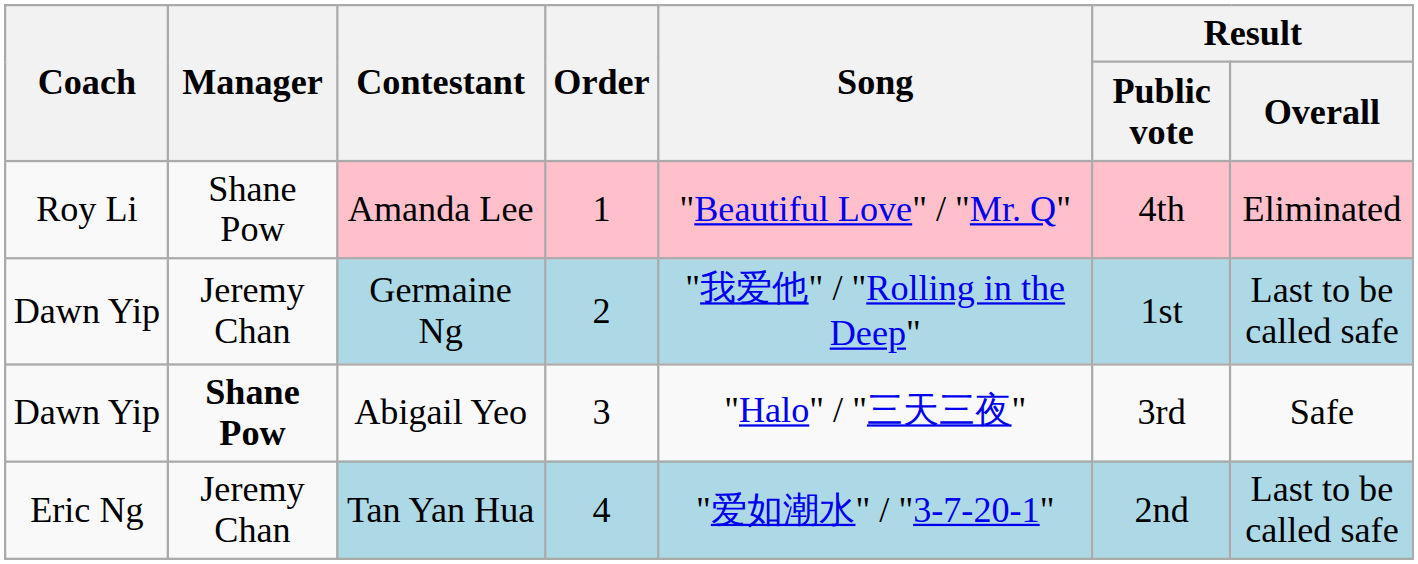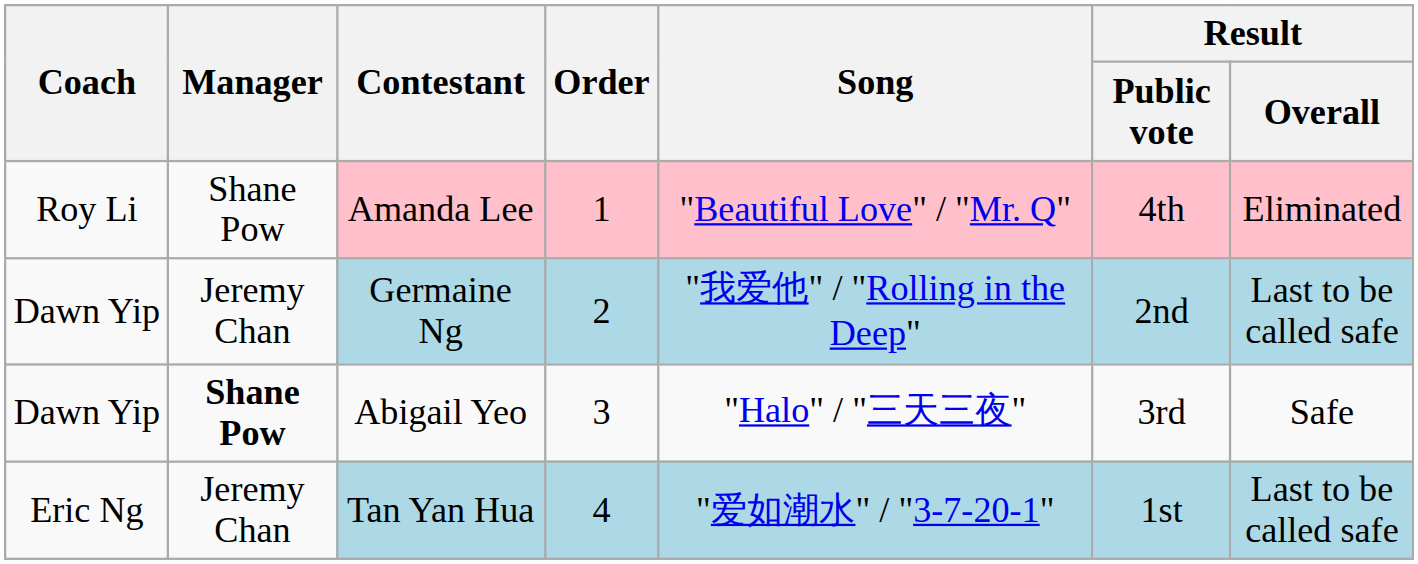Germaine Ng | Result / Public vote: 1st -> 2nd
Tan Yan Hua | Result / Public vote: 2nd -> 1st
